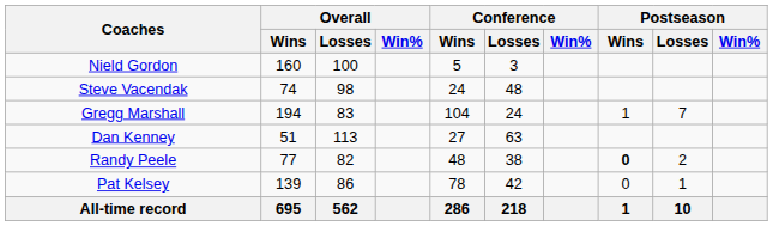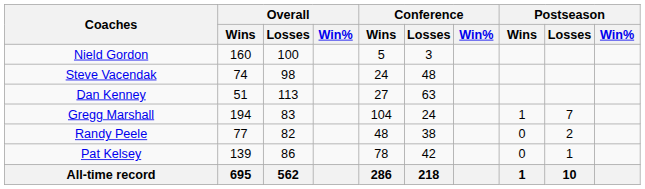rows swapped: Dan Kenney <-> Gregg Marshall
Randy Peele | Postseason / Wins: bold -> normal
